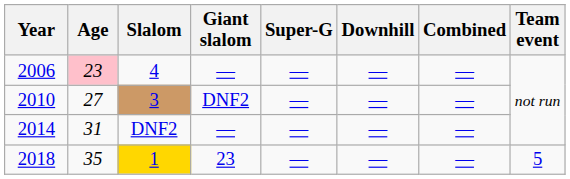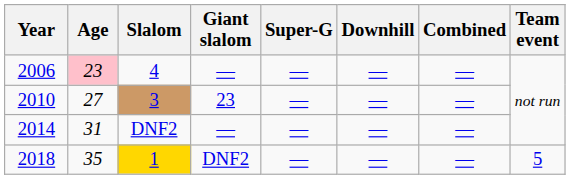2010 | Giant slalom: DNF2 -> 23
2018 | Giant slalom: 23 -> DNF2
